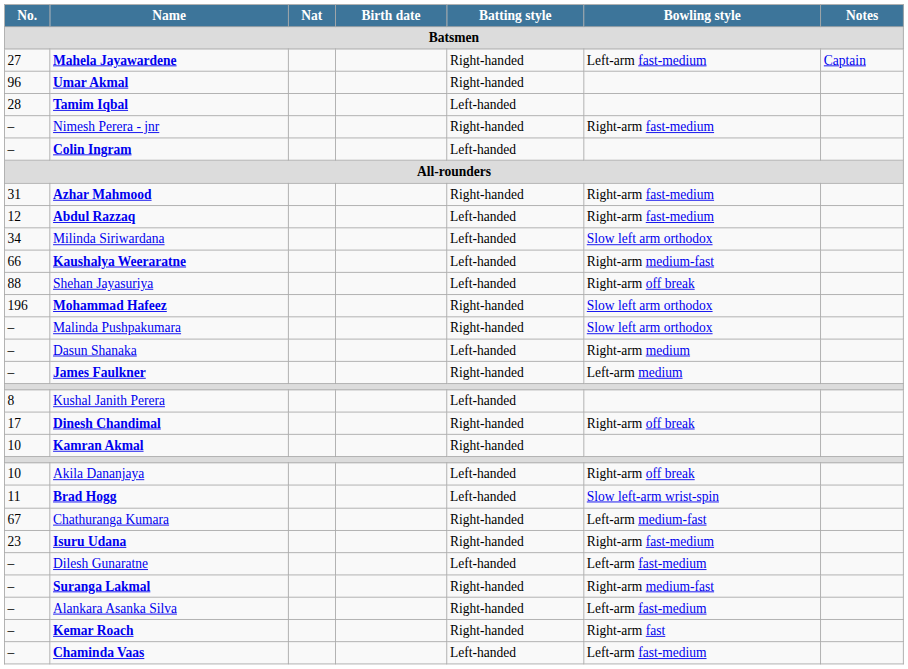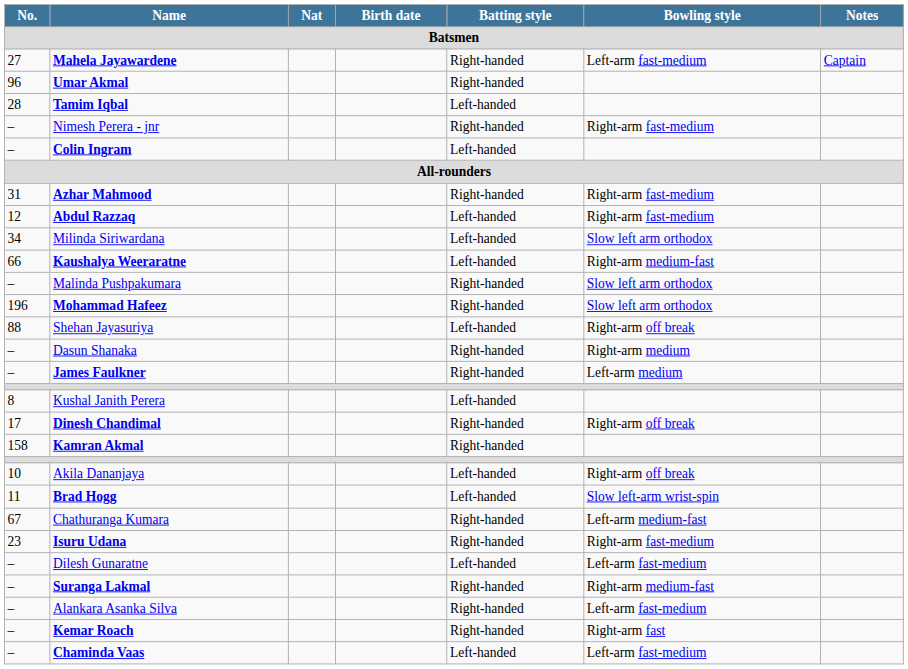rows swapped: Shehan Jayasuriya <-> Malinda Pushpakumara
Dasun Shanaka | Batting style: Left-handed -> Right-handed
Kamran Akmal | No.: 10 -> 158
